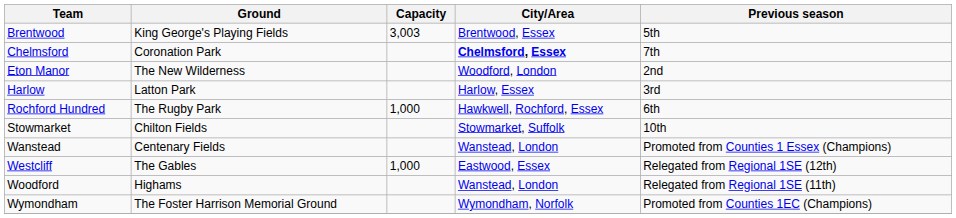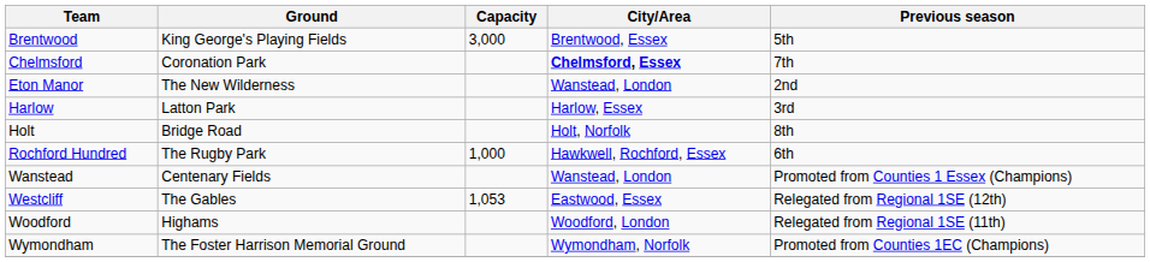Brentwood | Capacity: 3,003 -> 3,000
Eton Manor | City/Area: Woodford, London -> Wanstead, London
+ row: Holt | Bridge Road | Holt, Norfolk | 8th
- row: Stowmarket | Chilton Fields | Stowmarket, Suffolk | 10th
Westcliff | Capacity: 1,000 -> 1,053
Woodford | City/Area: Wanstead, London -> Woodford, London
